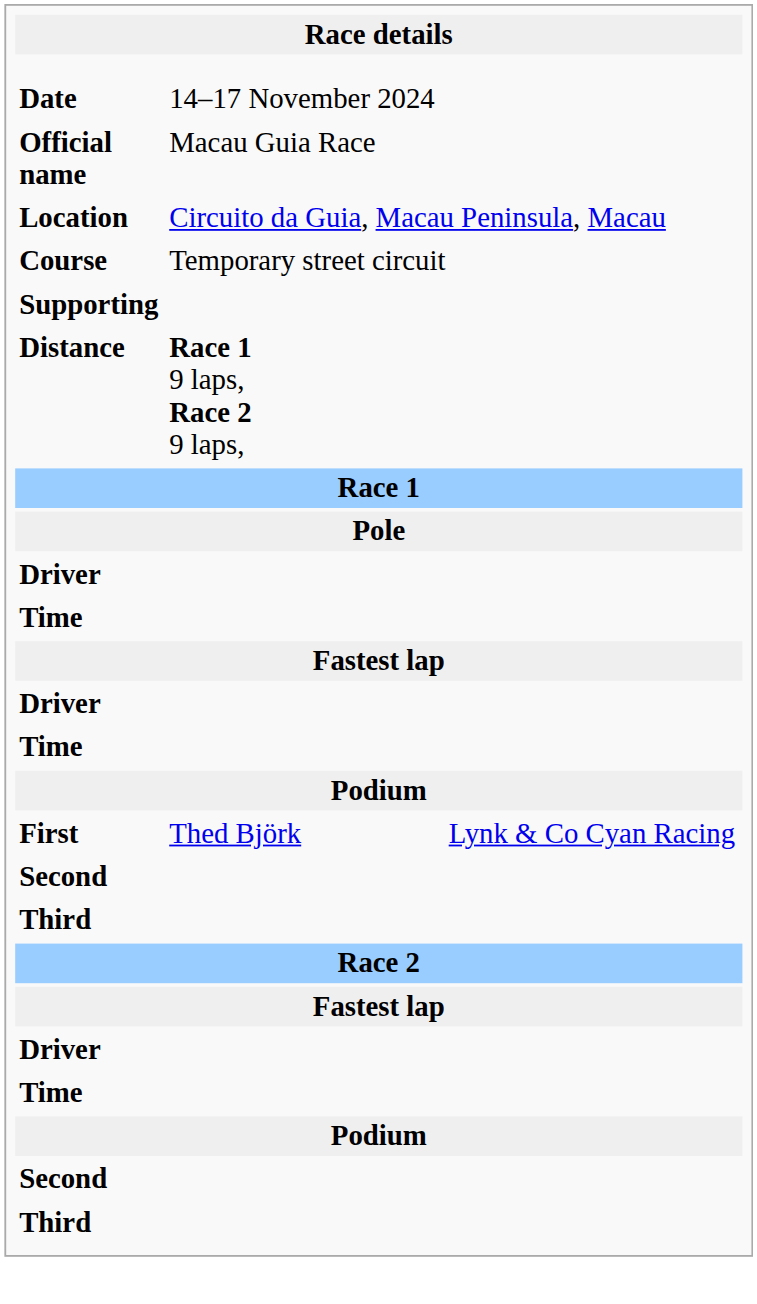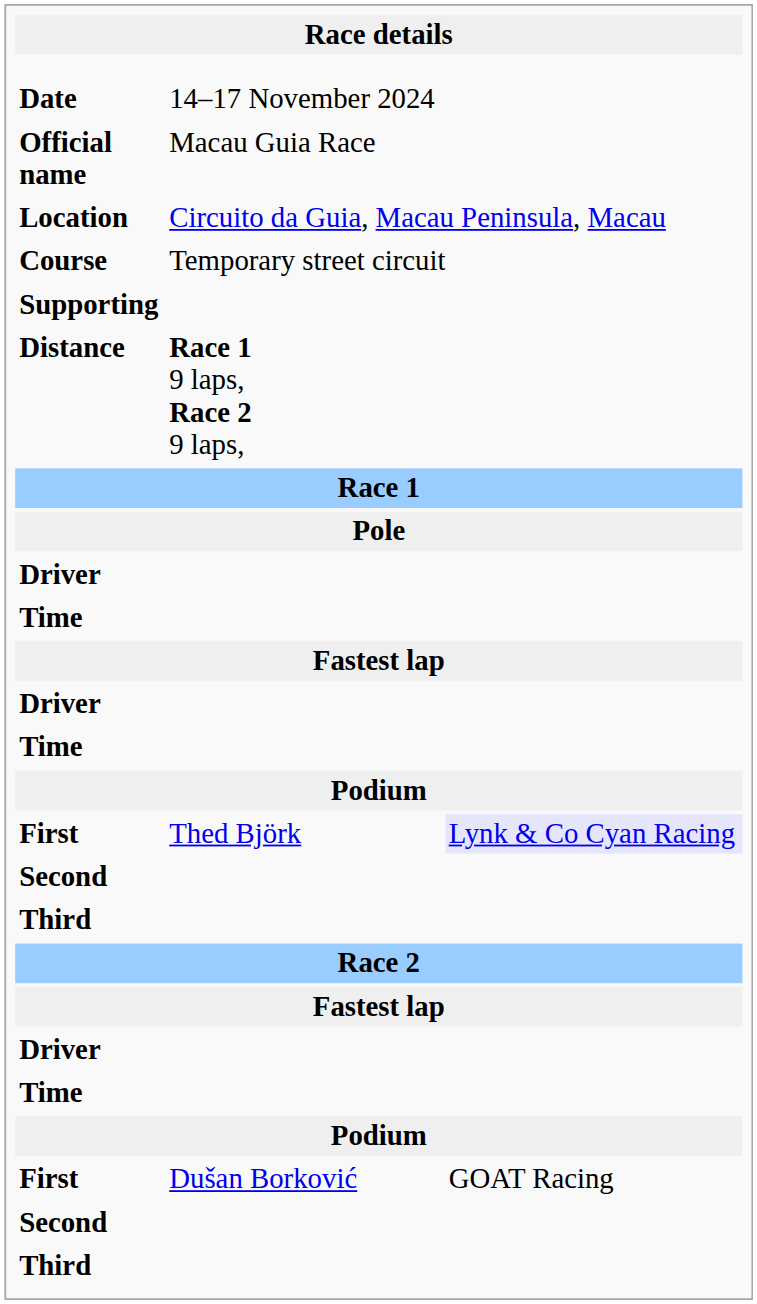First / Thed Björk | column 3: no background -> lavender background
+ row: First | Dušan Borković | GOAT Racing
